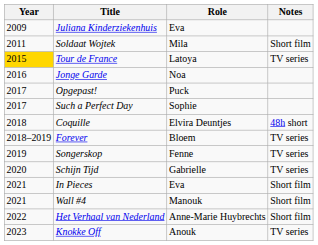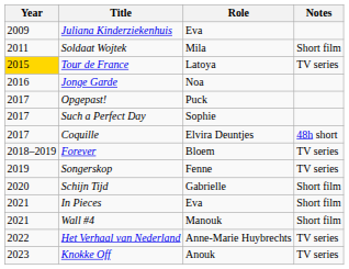Coquille | Year: 2018 -> 2017
Schijn Tijd | Notes: TV series -> Short film
Het Verhaal van Nederland | Notes: Short film -> TV series
